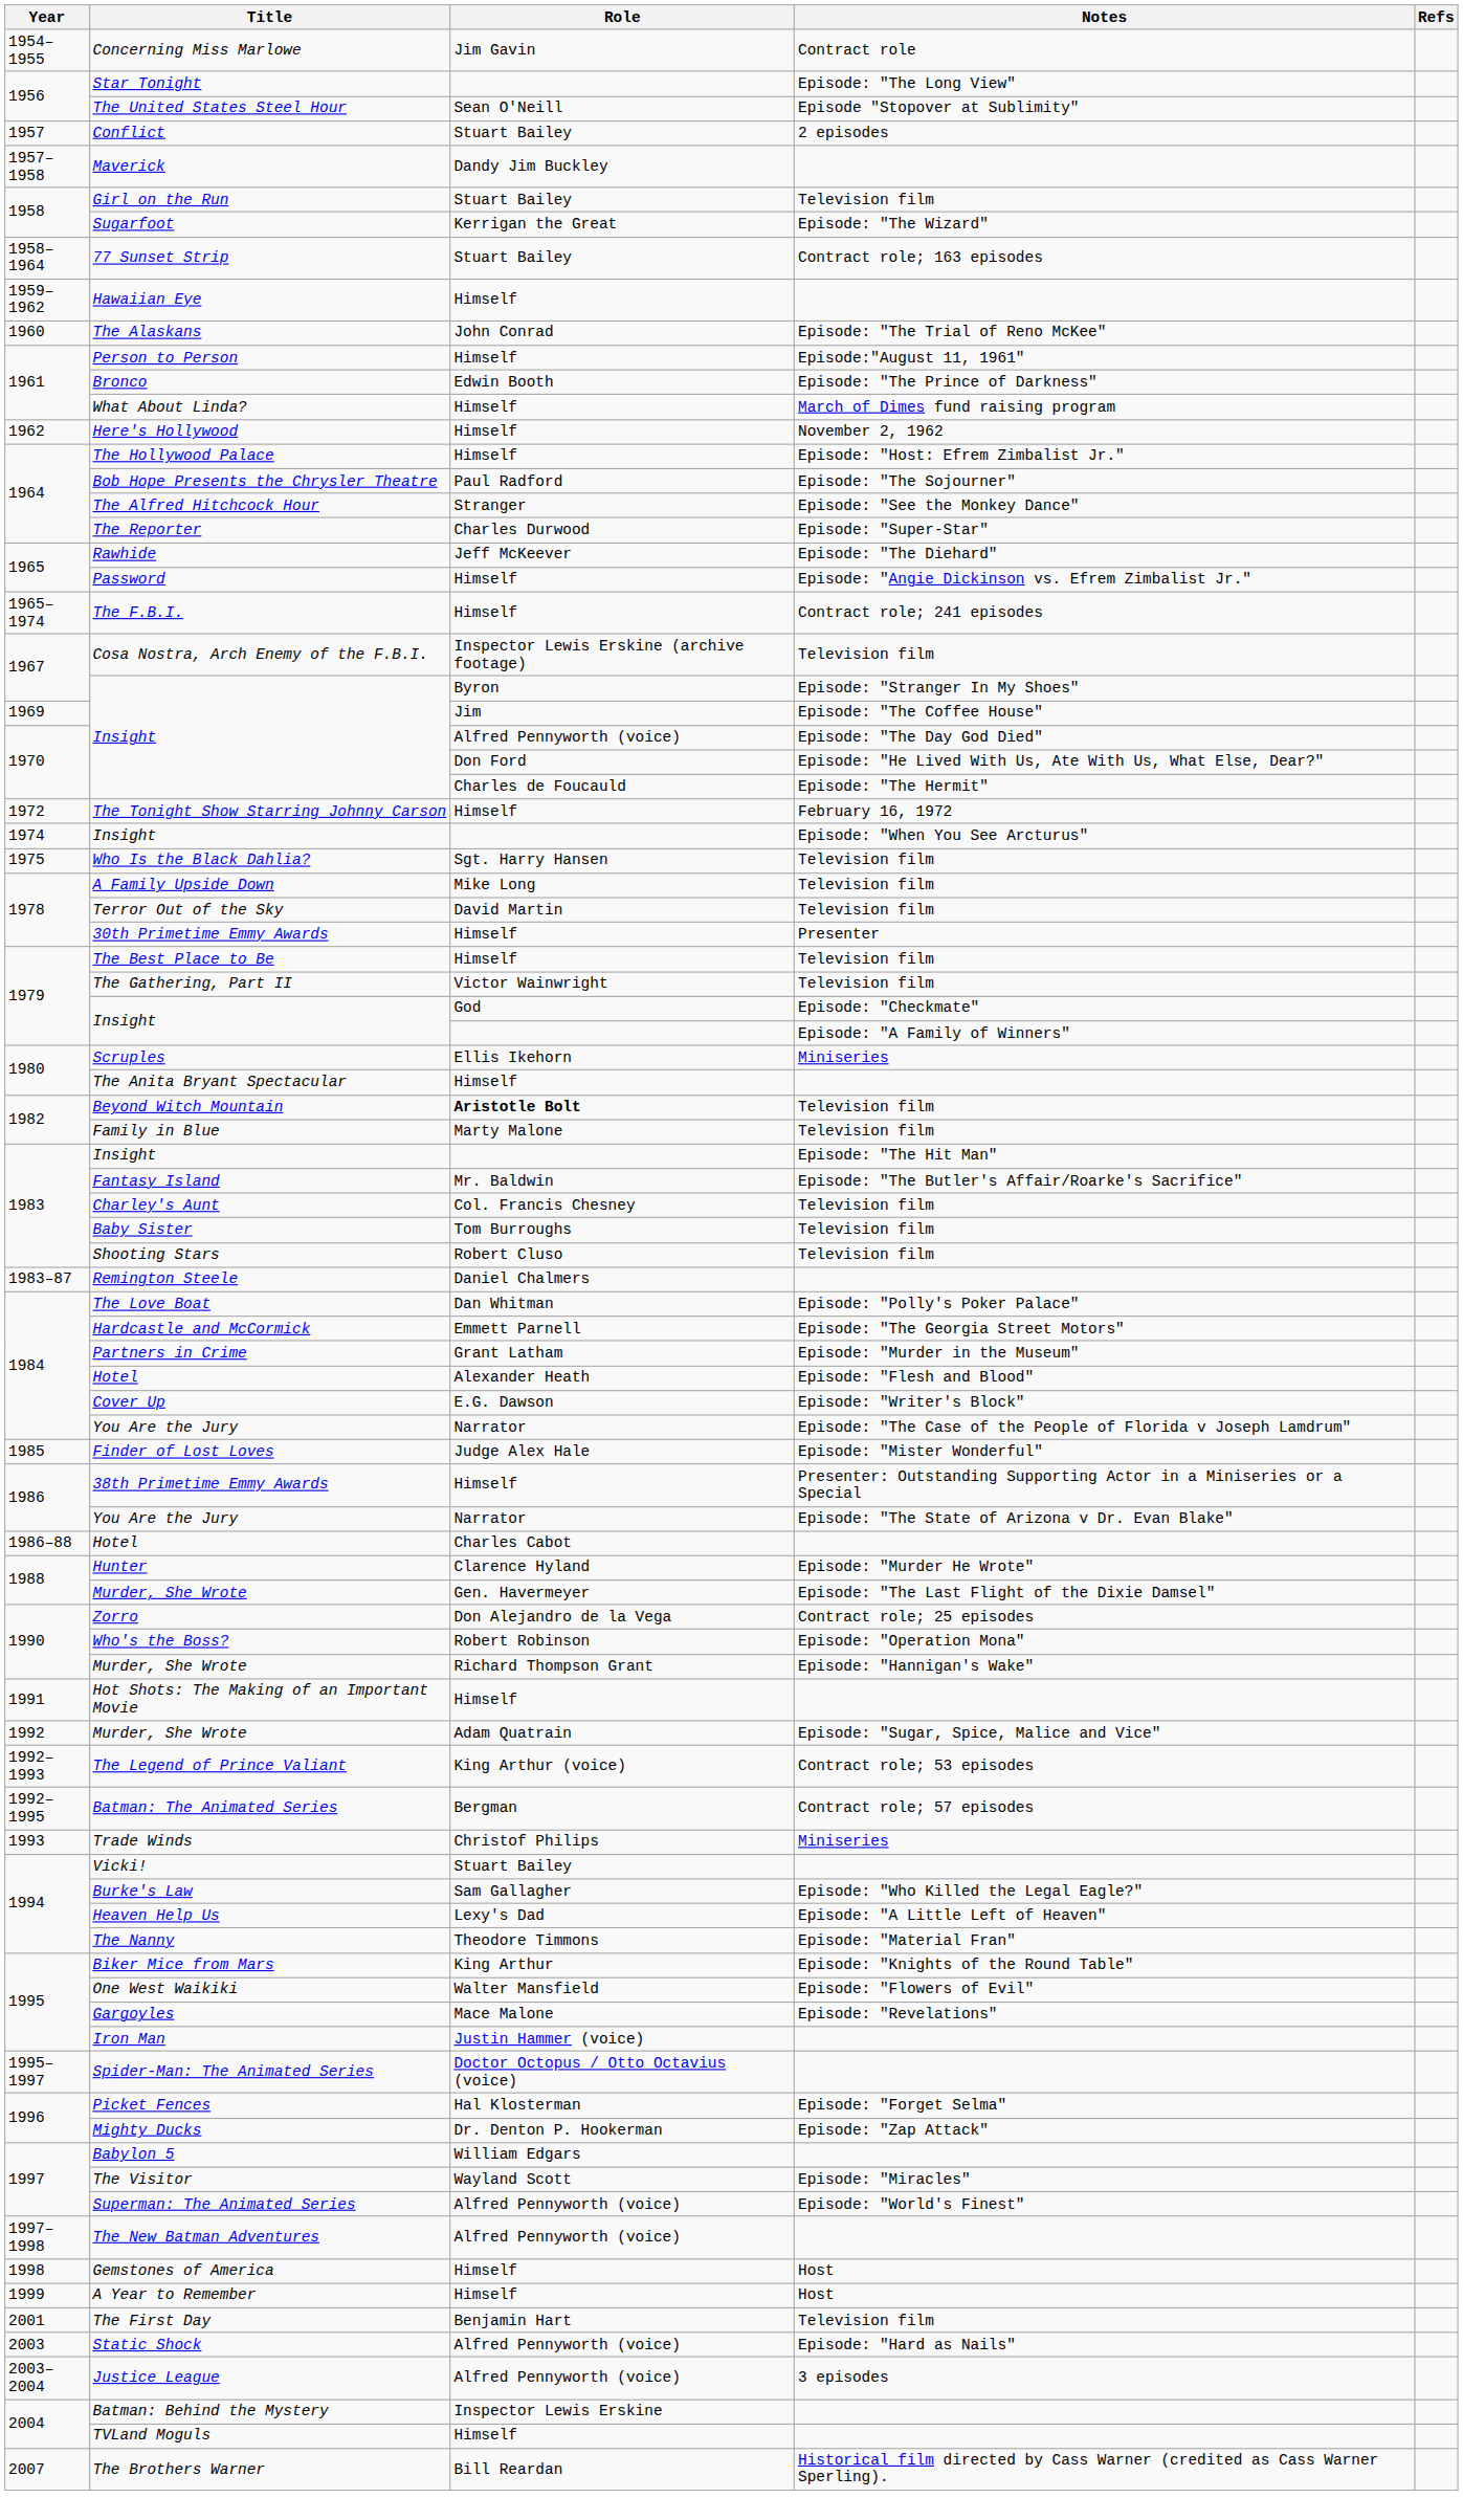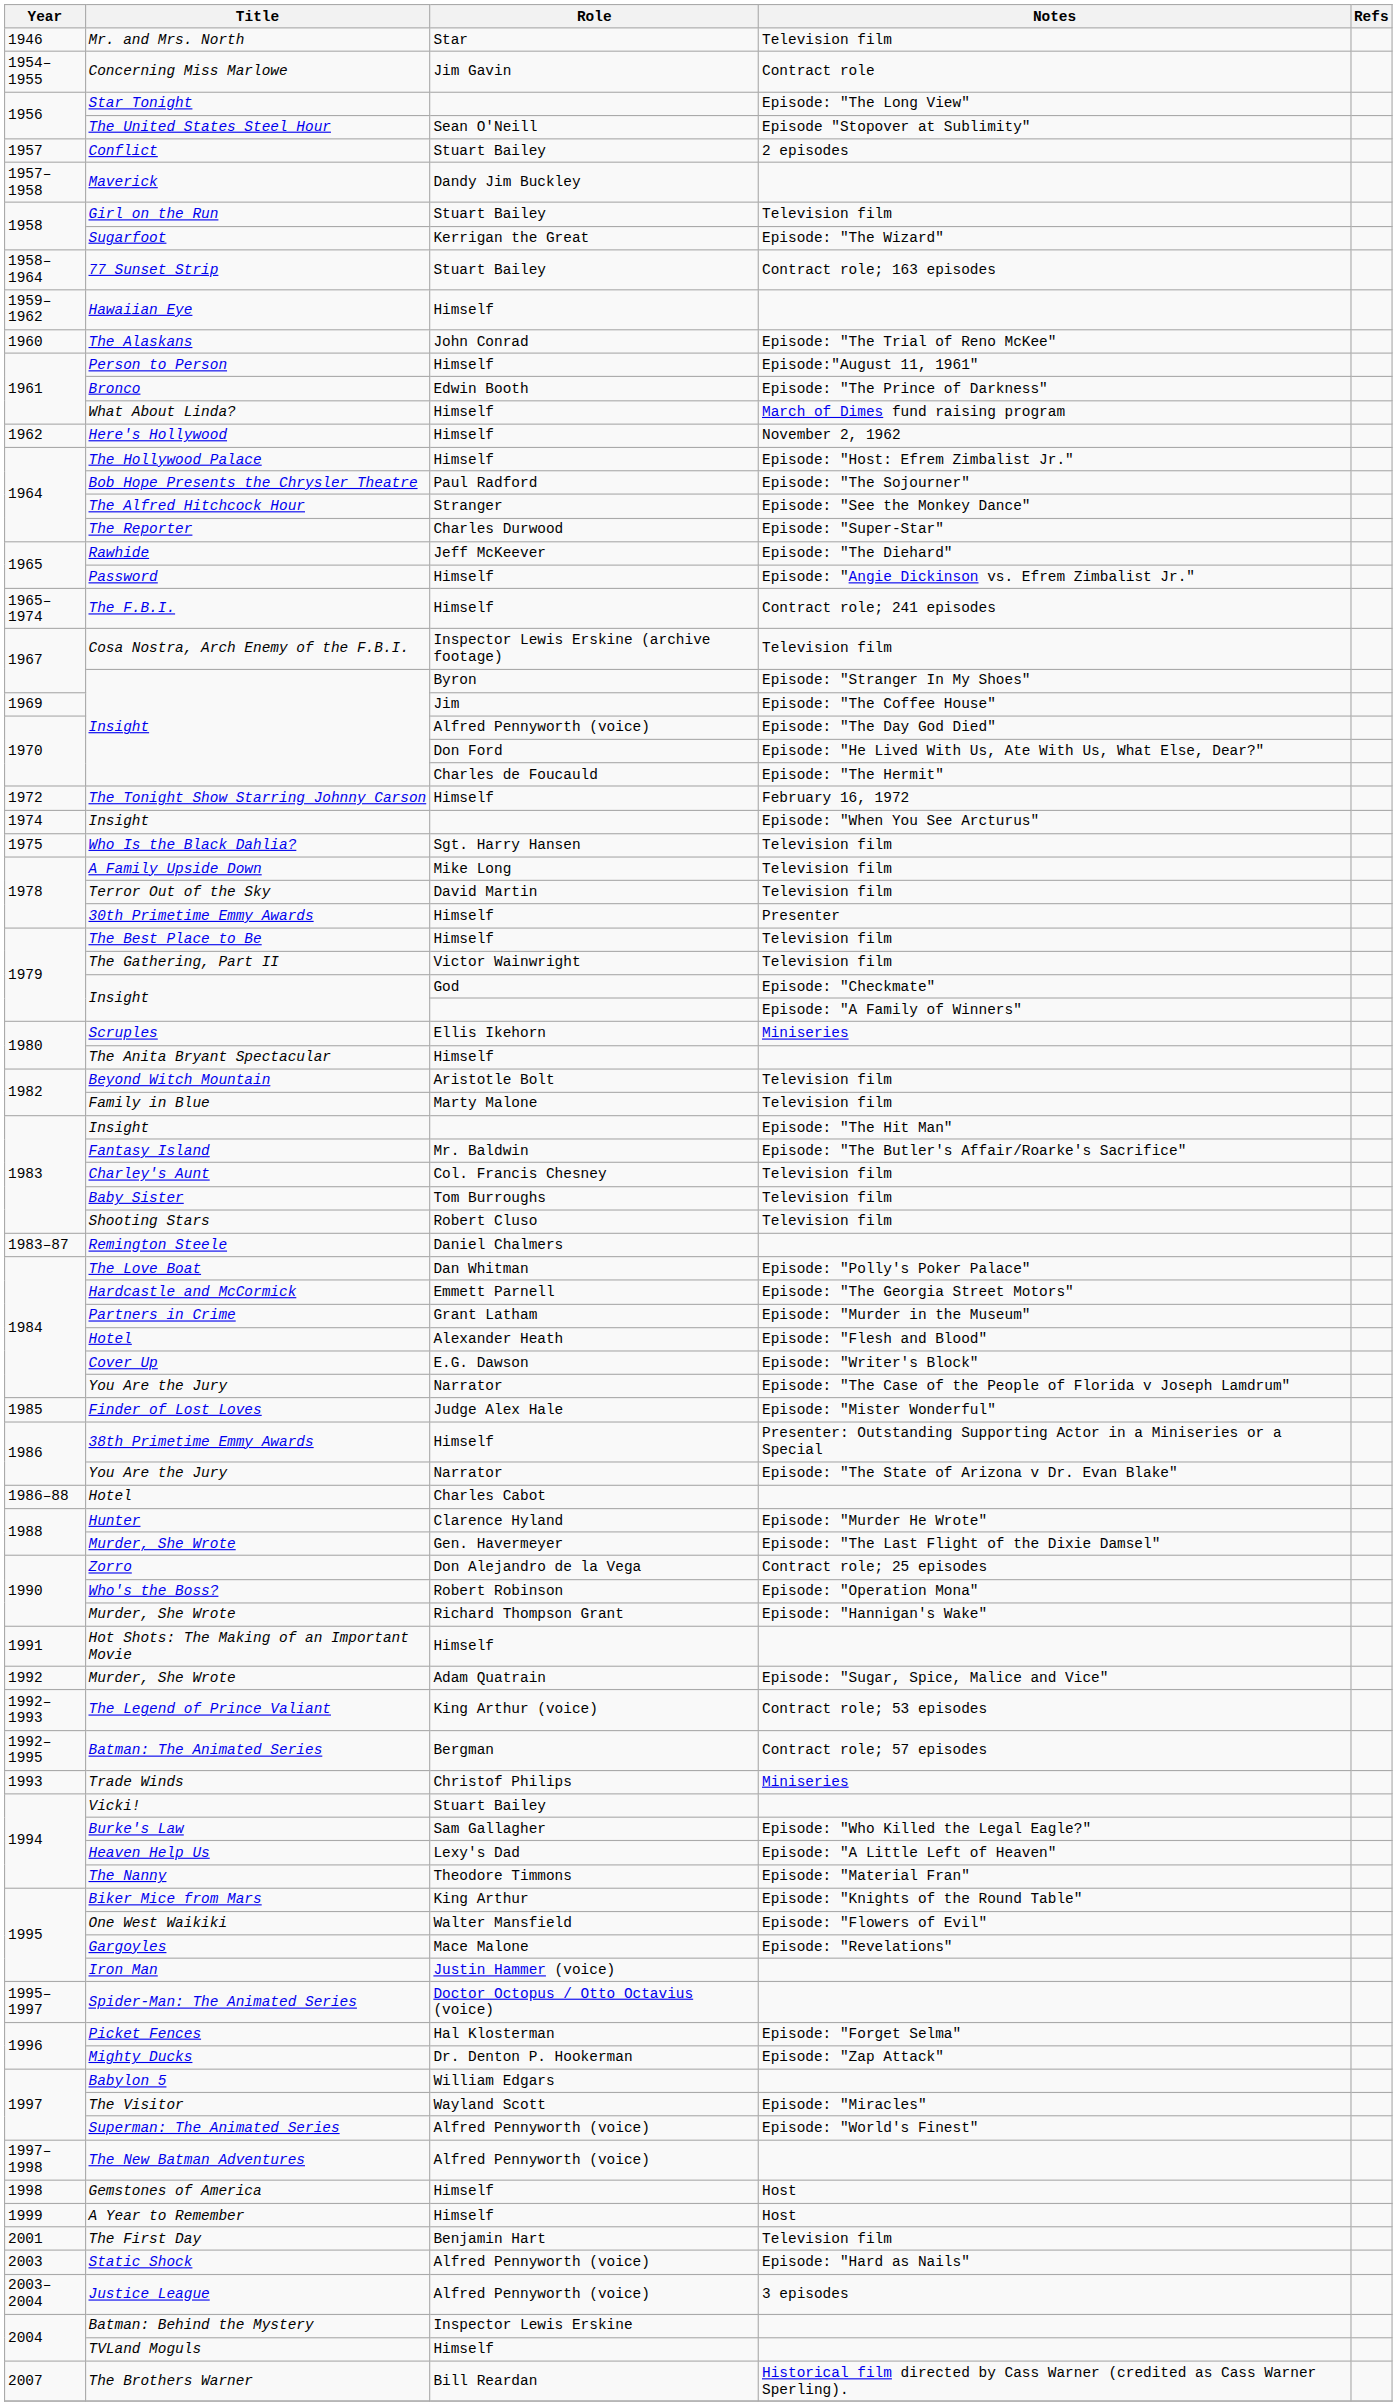+ row: 1946 | Mr. and Mrs. North | Star | Television film
Beyond Witch Mountain | Role: bold -> normal
